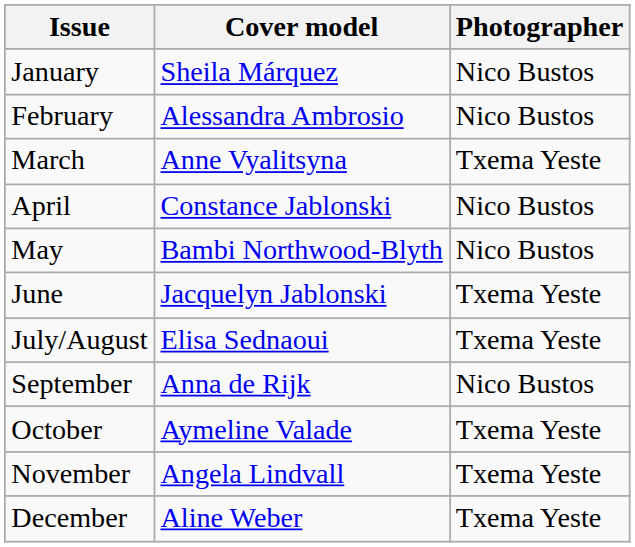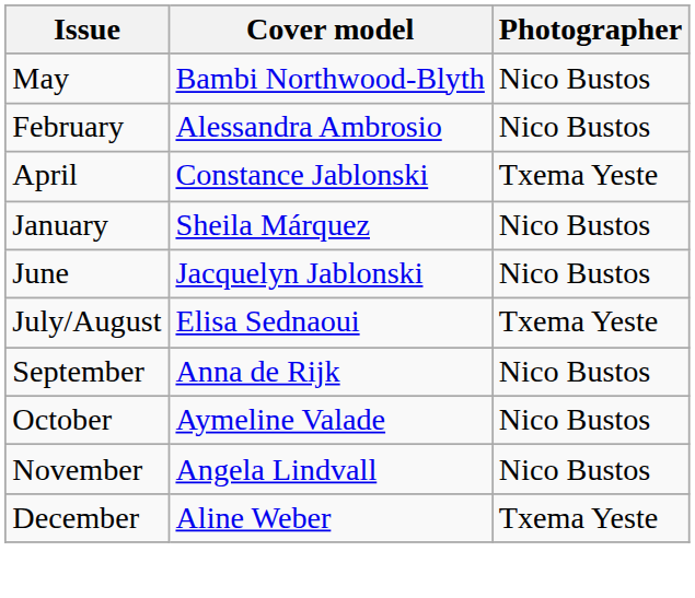rows swapped: January <-> May
- row: March | Anne Vyalitsyna | Txema Yeste
April | Photographer: Nico Bustos -> Txema Yeste
June | Photographer: Txema Yeste -> Nico Bustos
October | Photographer: Txema Yeste -> Nico Bustos
November | Photographer: Txema Yeste -> Nico Bustos
